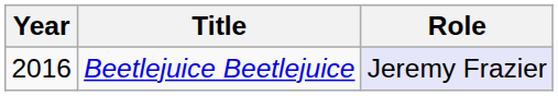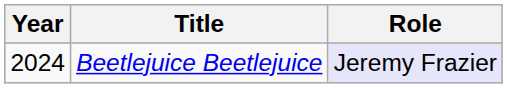Beetlejuice Beetlejuice | Year: 2016 -> 2024
